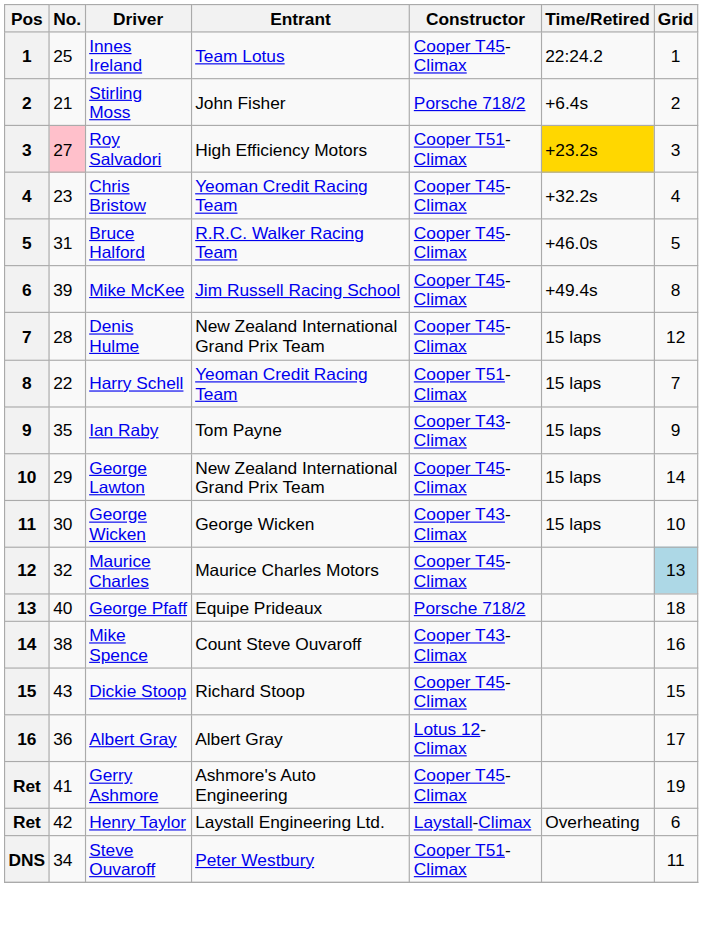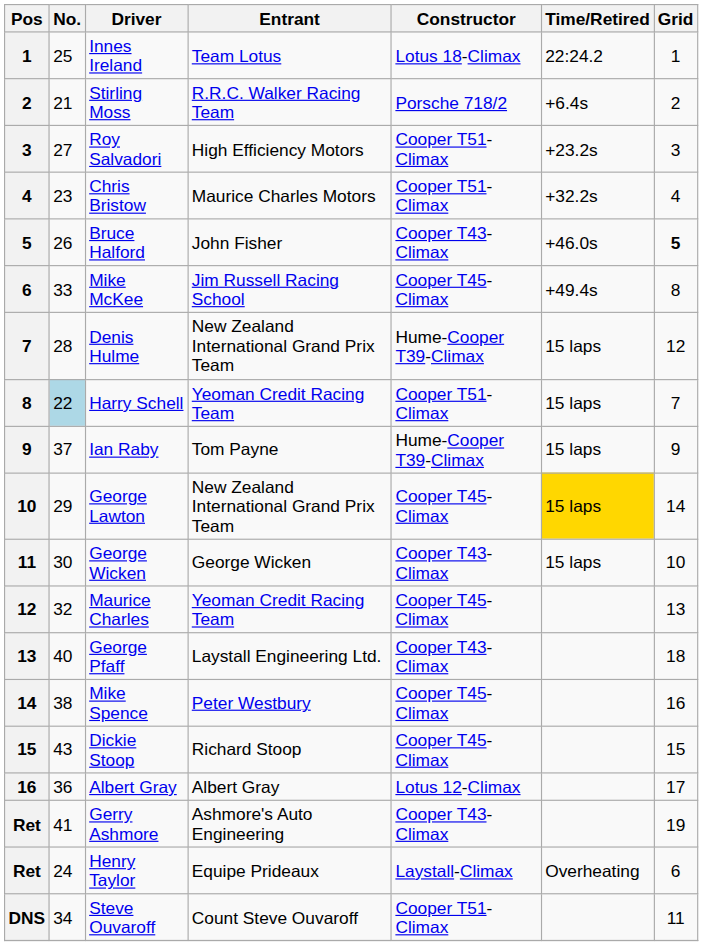Innes Ireland | Constructor: Cooper T45-Climax -> Lotus 18-Climax
Stirling Moss | Entrant: John Fisher -> R.R.C. Walker Racing Team
Roy Salvadori | No.: pink background -> no background
Roy Salvadori | Time/Retired: gold background -> no background
Chris Bristow | Entrant: Yeoman Credit Racing Team -> Maurice Charles Motors
Chris Bristow | Constructor: Cooper T45-Climax -> Cooper T51-Climax
Bruce Halford | No.: 31 -> 26
Bruce Halford | Entrant: R.R.C. Walker Racing Team -> John Fisher
Bruce Halford | Constructor: Cooper T45-Climax -> Cooper T43-Climax
Bruce Halford | Grid: normal -> bold
Mike McKee | No.: 39 -> 33
Denis Hulme | Constructor: Cooper T45-Climax -> Hume-Cooper T39-Climax
Harry Schell | No.: no background -> lightblue background
Ian Raby | No.: 35 -> 37
Ian Raby | Constructor: Cooper T43-Climax -> Hume-Cooper T39-Climax
George Lawton | Time/Retired: no background -> gold background
Maurice Charles | Entrant: Maurice Charles Motors -> Yeoman Credit Racing Team
Maurice Charles | Grid: lightblue background -> no background
George Pfaff | Entrant: Equipe Prideaux -> Laystall Engineering Ltd.
George Pfaff | Constructor: Porsche 718/2 -> Cooper T43-Climax
Mike Spence | Entrant: Count Steve Ouvaroff -> Peter Westbury
Mike Spence | Constructor: Cooper T43-Climax -> Cooper T45-Climax
Gerry Ashmore | Constructor: Cooper T45-Climax -> Cooper T43-Climax
Henry Taylor | No.: 42 -> 24
Henry Taylor | Entrant: Laystall Engineering Ltd. -> Equipe Prideaux
Steve Ouvaroff | Entrant: Peter Westbury -> Count Steve Ouvaroff
